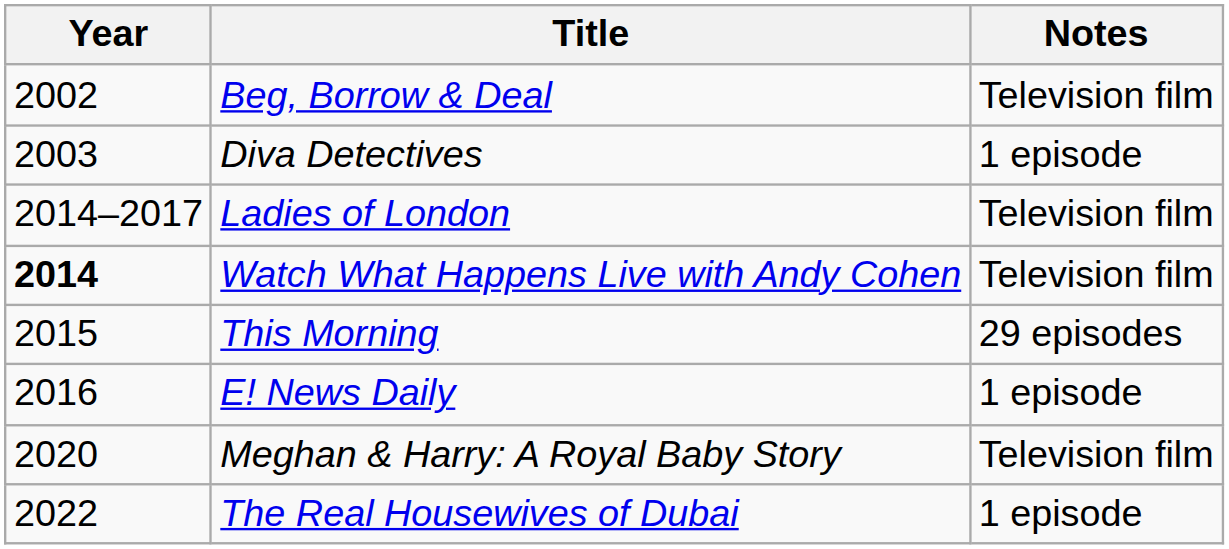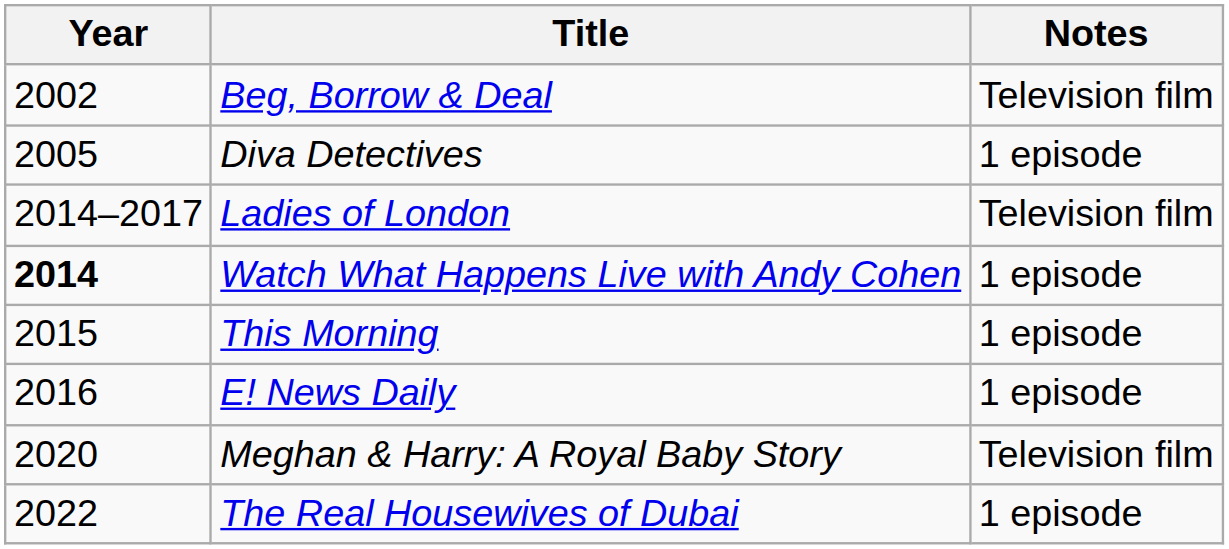Diva Detectives | Year: 2003 -> 2005
Watch What Happens Live with Andy Cohen | Notes: Television film -> 1 episode
This Morning | Notes: 29 episodes -> 1 episode
